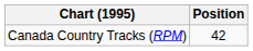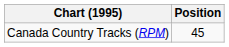Canada Country Tracks (RPM) | Position: 42 -> 45
